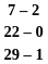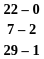rows swapped: 22 – 0 <-> 7 – 2
